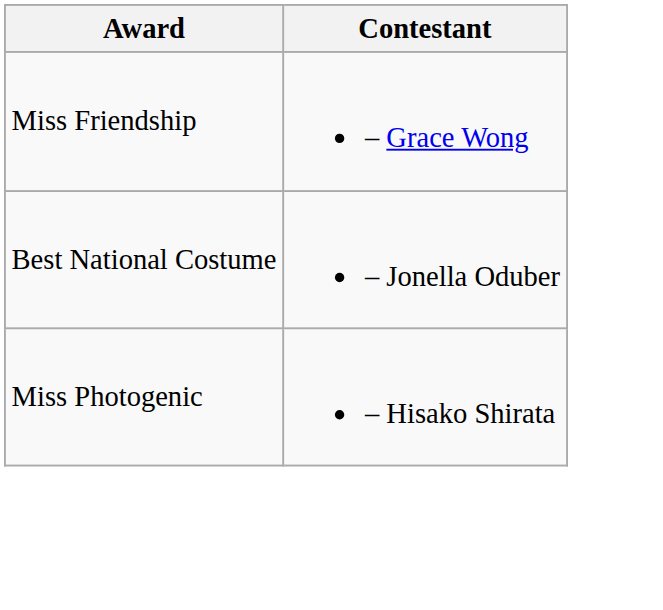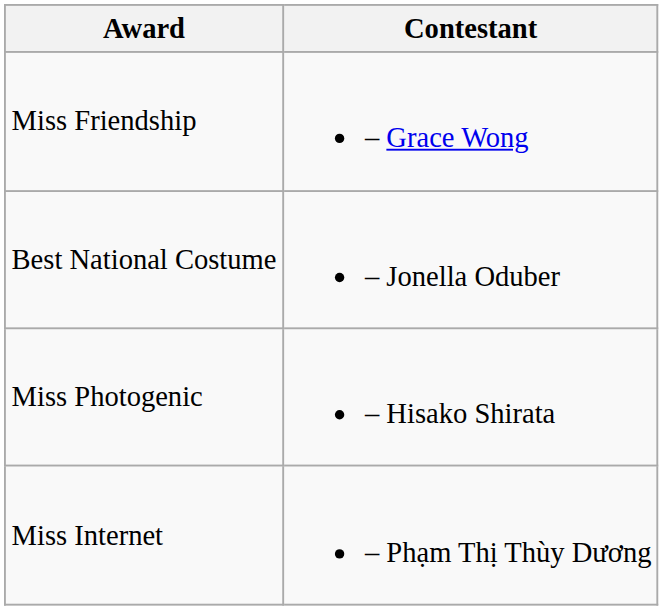+ row: Miss Internet | – Phạm Thị Thùy Dương
